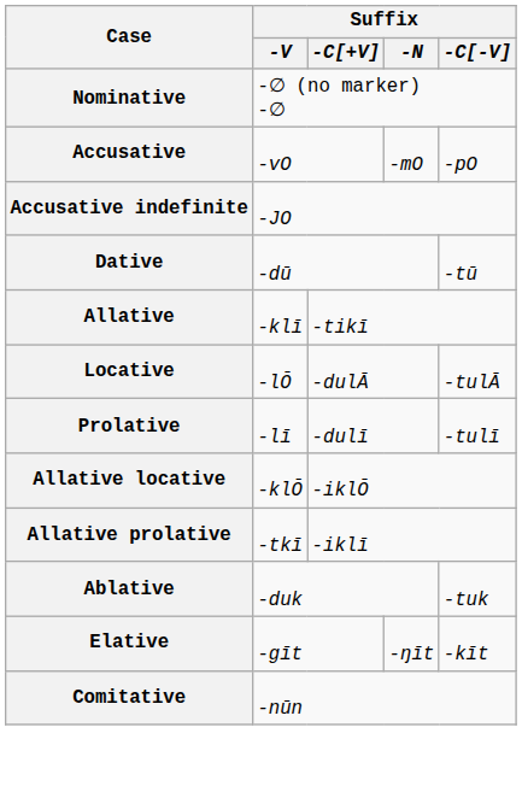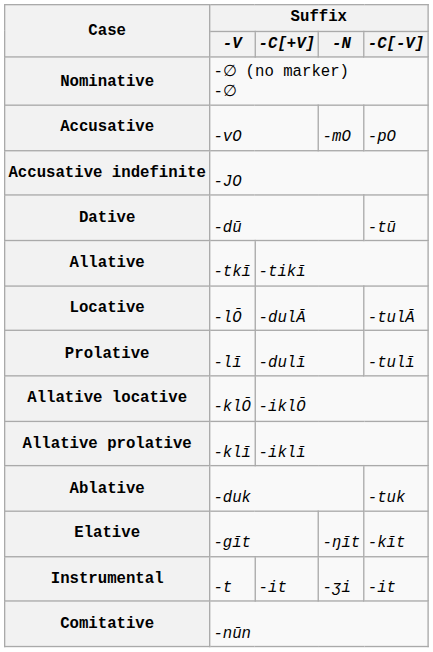Allative | Suffix / -V: -klī -> -tkī
Allative prolative | Suffix / -V: -tkī -> -klī
+ row: Instrumental | -t | -it | -ʒi | -it
